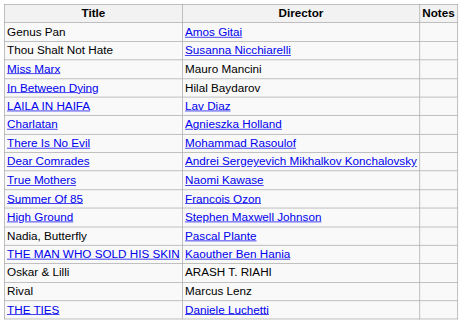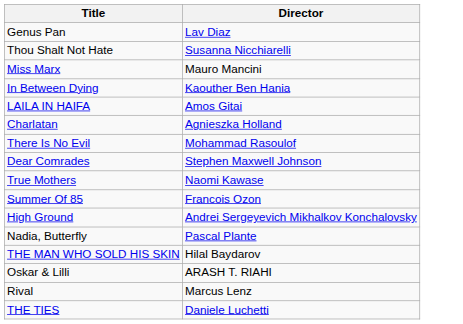- column: Notes
Genus Pan | Director: Amos Gitai -> Lav Diaz
In Between Dying | Director: Hilal Baydarov -> Kaouther Ben Hania
LAILA IN HAIFA | Director: Lav Diaz -> Amos Gitai
Dear Comrades | Director: Andrei Sergeyevich Mikhalkov Konchalovsky -> Stephen Maxwell Johnson
High Ground | Director: Stephen Maxwell Johnson -> Andrei Sergeyevich Mikhalkov Konchalovsky
THE MAN WHO SOLD HIS SKIN | Director: Kaouther Ben Hania -> Hilal Baydarov
